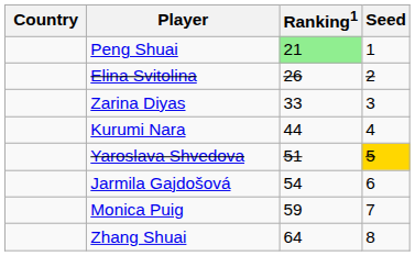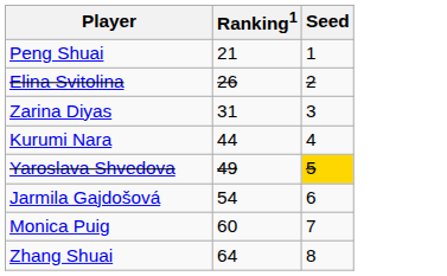- column: Country
Peng Shuai | Ranking1: lightgreen background -> no background
Zarina Diyas | Ranking1: 33 -> 31
Yaroslava Shvedova | Ranking1: 51 -> 49
Monica Puig | Ranking1: 59 -> 60
